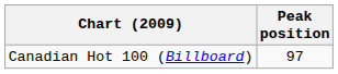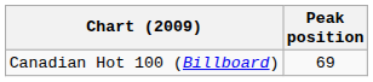Canadian Hot 100 (Billboard) | Peak position: 97 -> 69
